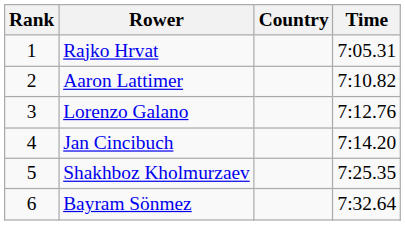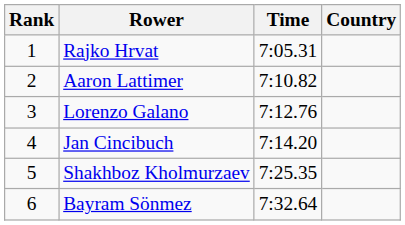columns swapped: Country <-> Time
